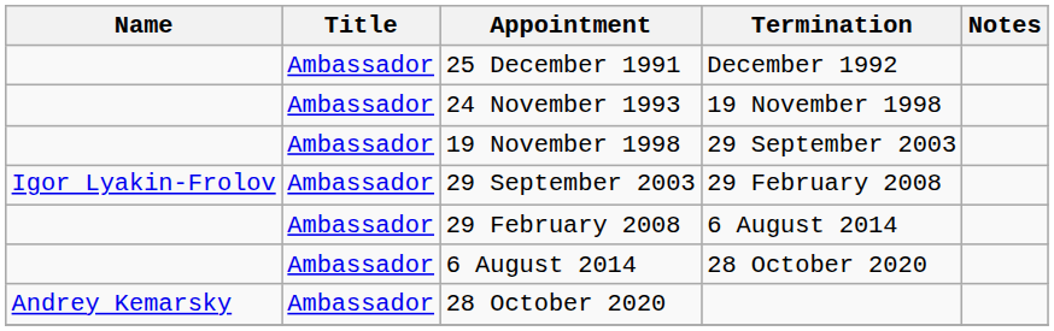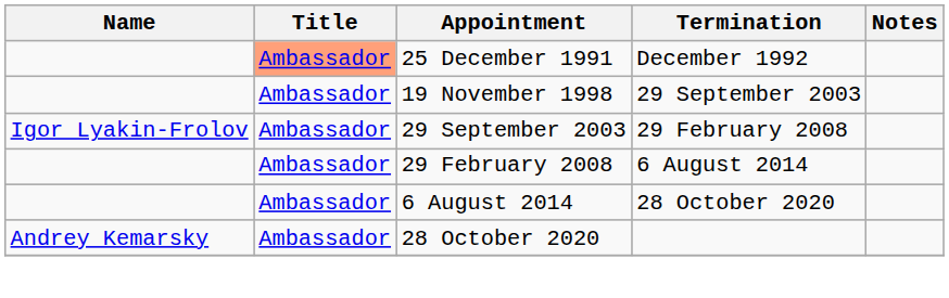25 December 1991 | Title: no background -> lightsalmon background
- row: Ambassador | 24 November 1993 | 19 November 1998
